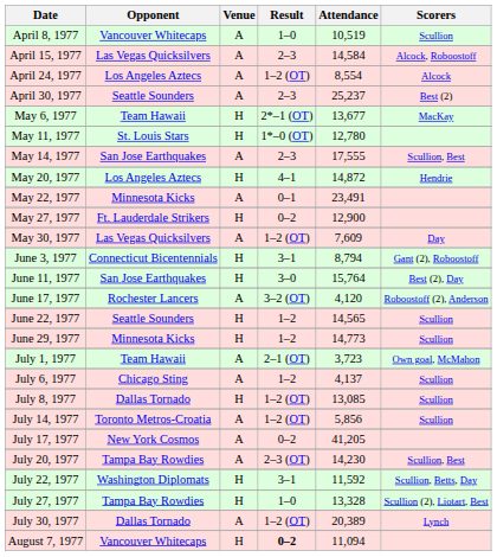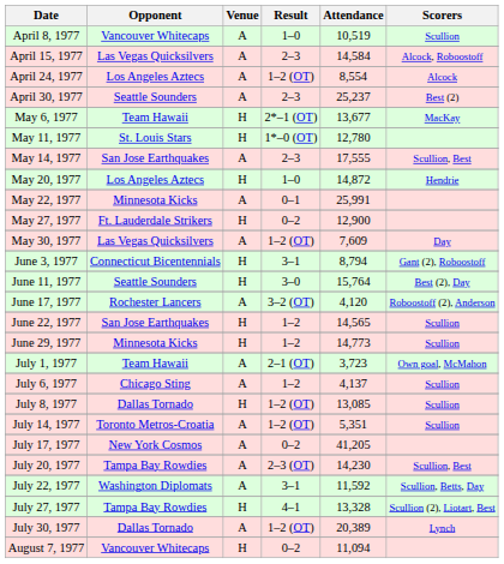May 20, 1977 | Result: 4–1 -> 1–0
May 22, 1977 | Attendance: 23,491 -> 25,991
June 11, 1977 | Opponent: San Jose Earthquakes -> Seattle Sounders
June 22, 1977 | Opponent: Seattle Sounders -> San Jose Earthquakes
July 14, 1977 | Attendance: 5,856 -> 5,351
July 22, 1977 | Venue: H -> A
July 27, 1977 | Result: 1–0 -> 4–1
August 7, 1977 | Result: bold -> normal
